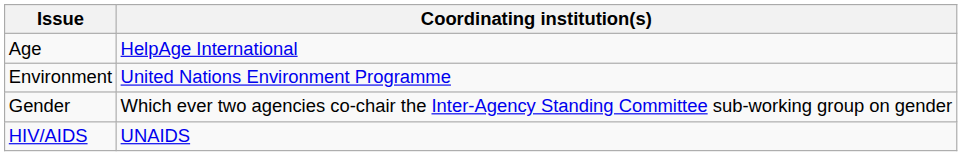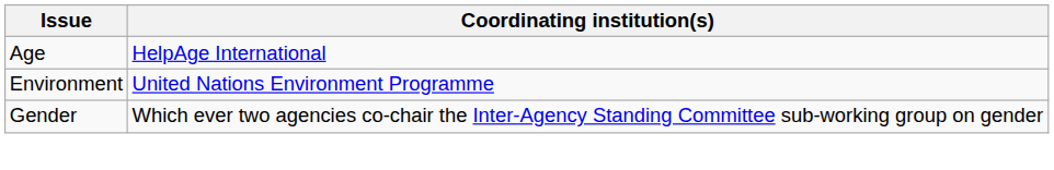- row: HIV/AIDS | UNAIDS
